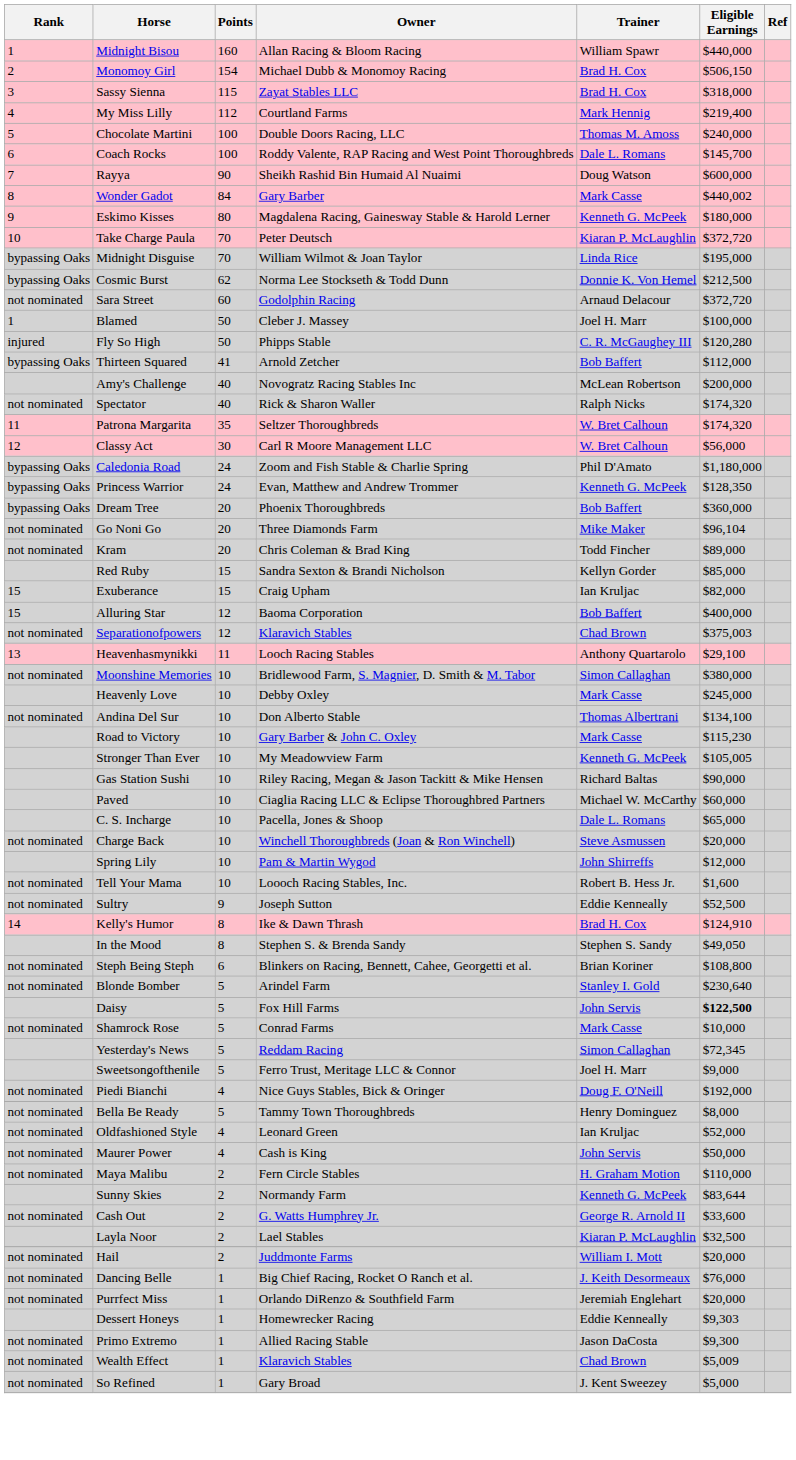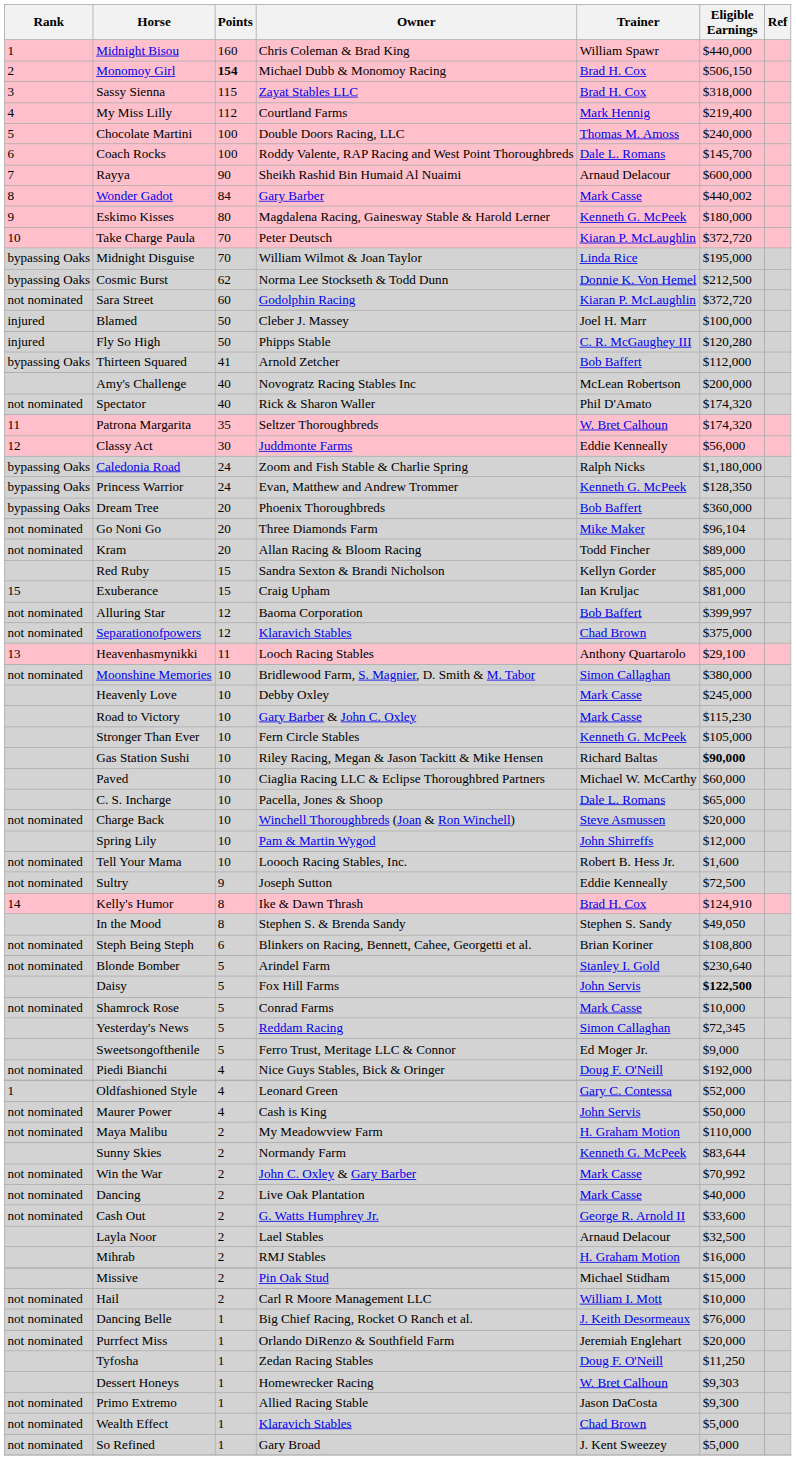Midnight Bisou | Owner: Allan Racing & Bloom Racing -> Chris Coleman & Brad King
Monomoy Girl | Points: normal -> bold
Rayya | Trainer: Doug Watson -> Arnaud Delacour
Sara Street | Trainer: Arnaud Delacour -> Kiaran P. McLaughlin
Blamed | Rank: 1 -> injured
Spectator | Trainer: Ralph Nicks -> Phil D'Amato
Classy Act | Owner: Carl R Moore Management LLC -> Juddmonte Farms
Classy Act | Trainer: W. Bret Calhoun -> Eddie Kenneally
Caledonia Road | Trainer: Phil D'Amato -> Ralph Nicks
Kram | Owner: Chris Coleman & Brad King -> Allan Racing & Bloom Racing
Exuberance | Eligible Earnings: $82,000 -> $81,000
Alluring Star | Rank: 15 -> not nominated
Alluring Star | Eligible Earnings: $400,000 -> $399,997
Separationofpowers | Eligible Earnings: $375,003 -> $375,000
- row: not nominated | Andina Del Sur | 10 | Don Alberto Stable | Thomas Albertrani | $134,100
Stronger Than Ever | Owner: My Meadowview Farm -> Fern Circle Stables
Stronger Than Ever | Eligible Earnings: $105,005 -> $105,000
Gas Station Sushi | Eligible Earnings: normal -> bold
Sultry | Eligible Earnings: $52,500 -> $72,500
Sweetsongofthenile | Trainer: Joel H. Marr -> Ed Moger Jr.
- row: not nominated | Bella Be Ready | 5 | Tammy Town Thoroughbreds | Henry Dominguez | $8,000
Oldfashioned Style | Rank: not nominated -> 1
Oldfashioned Style | Trainer: Ian Kruljac -> Gary C. Contessa
Maya Malibu | Owner: Fern Circle Stables -> My Meadowview Farm
+ row: not nominated | Win the War | 2 | John C. Oxley & Gary Barber | Mark Casse | $70,992
+ row: not nominated | Dancing | 2 | Live Oak Plantation | Mark Casse | $40,000
Layla Noor | Trainer: Kiaran P. McLaughlin -> Arnaud Delacour
+ row: Mihrab | 2 | RMJ Stables | H. Graham Motion | $16,000
+ row: Missive | 2 | Pin Oak Stud | Michael Stidham | $15,000
Hail | Owner: Juddmonte Farms -> Carl R Moore Management LLC
Hail | Eligible Earnings: $20,000 -> $10,000
+ row: Tyfosha | 1 | Zedan Racing Stables | Doug F. O'Neill | $11,250
Dessert Honeys | Trainer: Eddie Kenneally -> W. Bret Calhoun
Wealth Effect | Eligible Earnings: $5,009 -> $5,000
